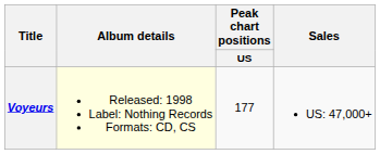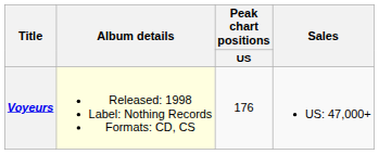Voyeurs | Peak chart positions / US: 177 -> 176
